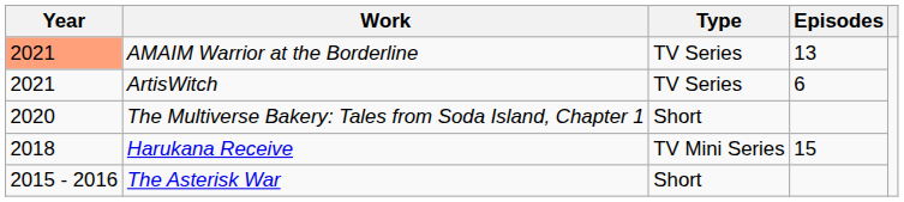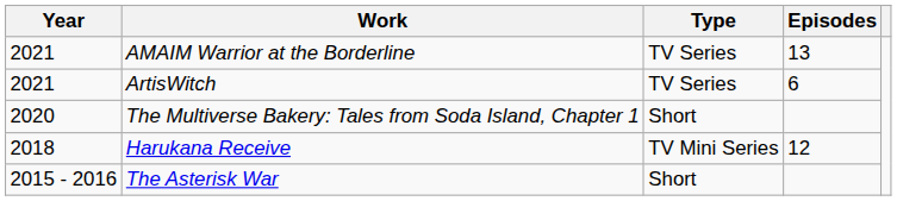AMAIM Warrior at the Borderline | Year: lightsalmon background -> no background
Harukana Receive | Episodes: 15 -> 12
